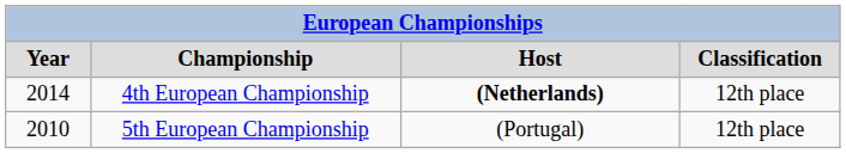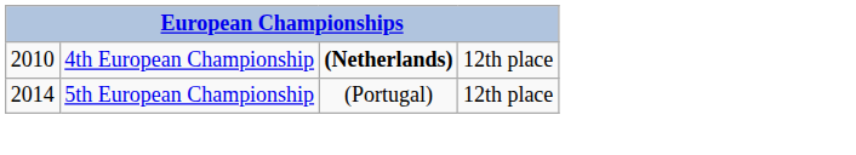- row: Year | Championship | Host | Classification
4th European Championship | column 1: 2014 -> 2010
5th European Championship | column 1: 2010 -> 2014
